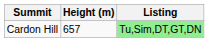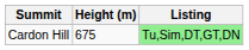Cardon Hill | Height (m): 657 -> 675
